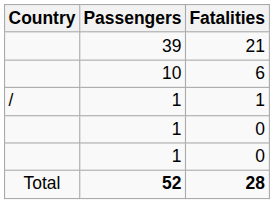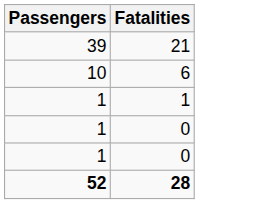- column: Country | / | Total
